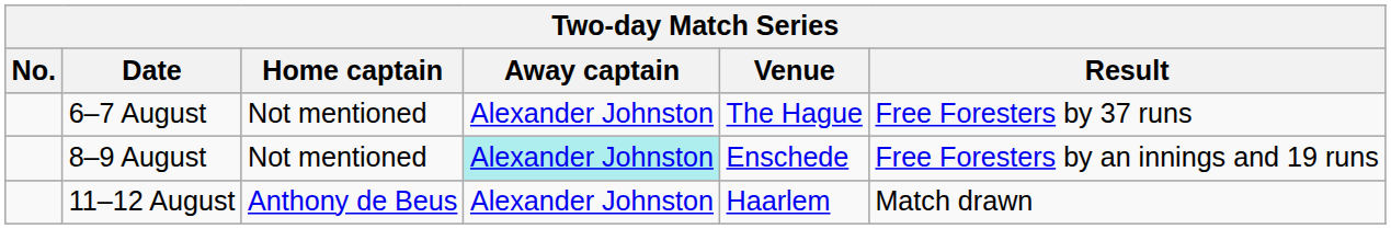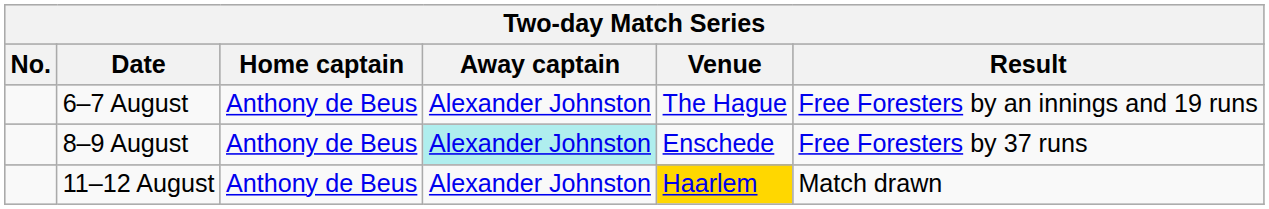6–7 August | Home captain: Not mentioned -> Anthony de Beus
6–7 August | Result: Free Foresters by 37 runs -> Free Foresters by an innings and 19 runs
8–9 August | Home captain: Not mentioned -> Anthony de Beus
8–9 August | Result: Free Foresters by an innings and 19 runs -> Free Foresters by 37 runs
11–12 August | Venue: no background -> gold background
